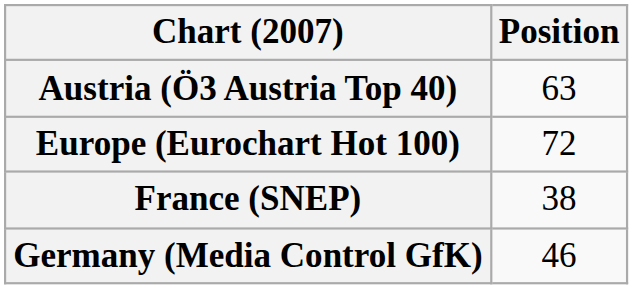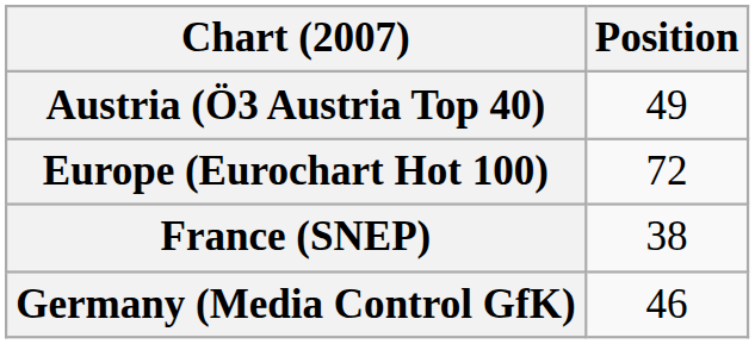Austria (Ö3 Austria Top 40) | Position: 63 -> 49
